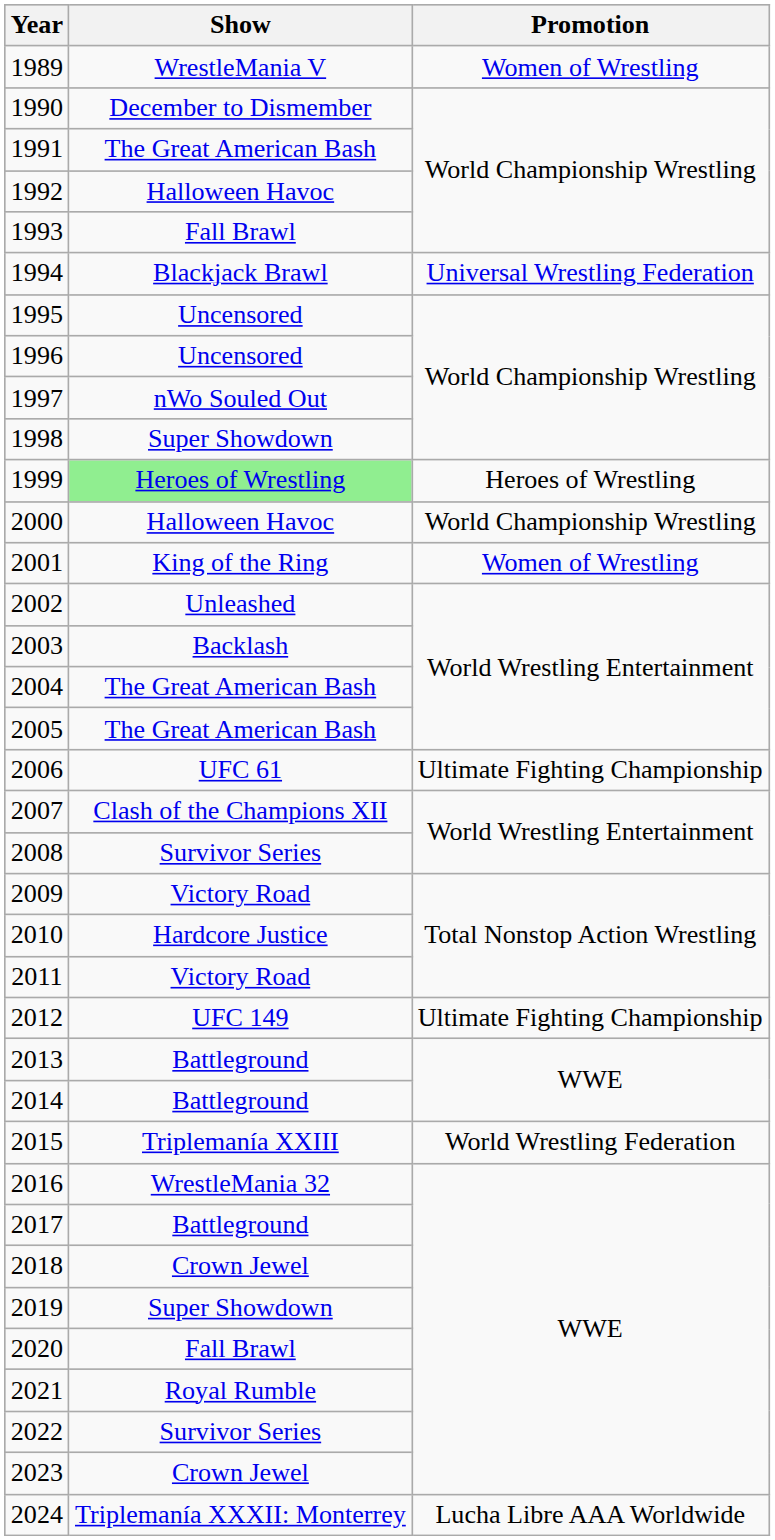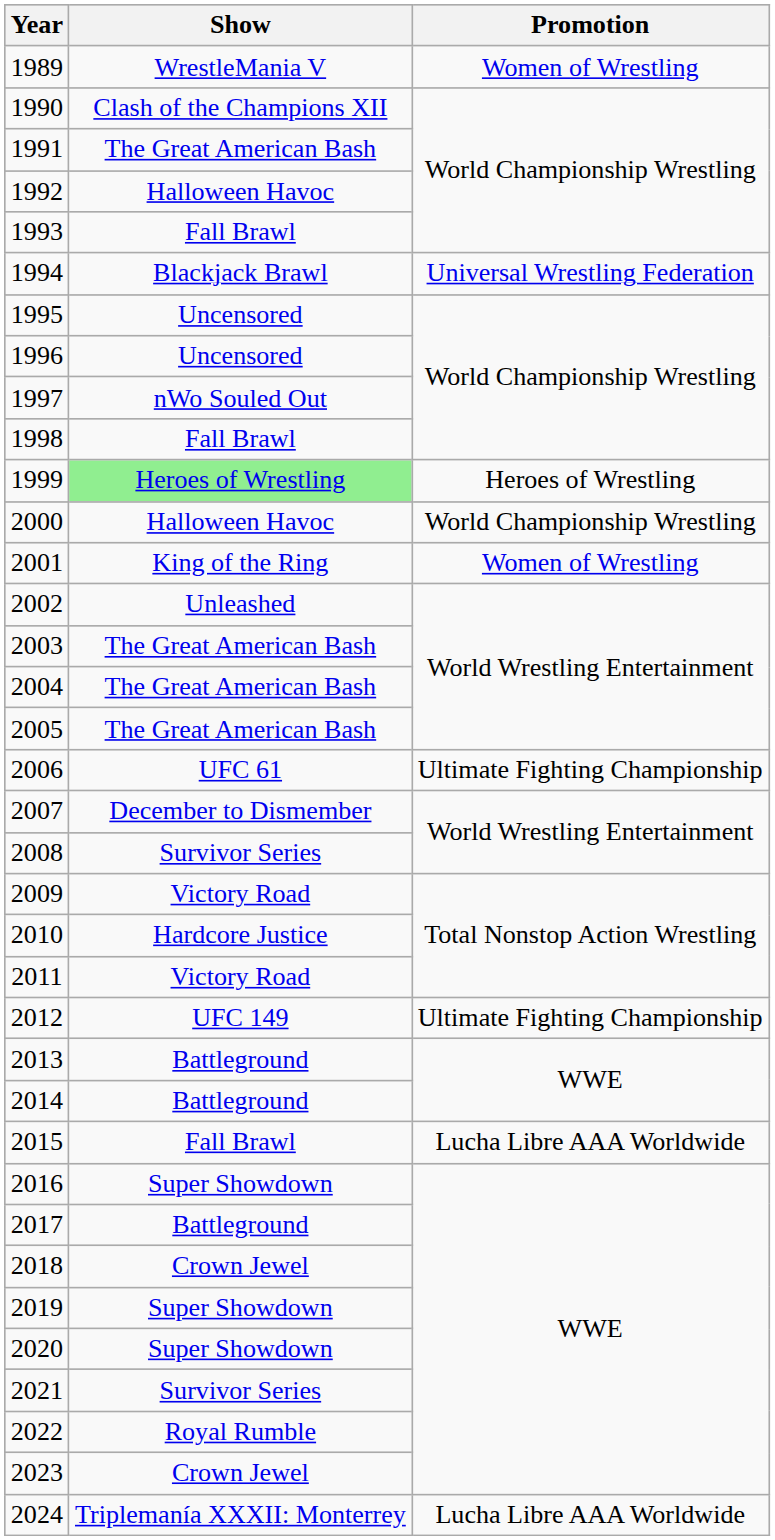1990 | Show: December to Dismember -> Clash of the Champions XII
1998 | Show: Super Showdown -> Fall Brawl
2003 | Show: Backlash -> The Great American Bash
2007 | Show: Clash of the Champions XII -> December to Dismember
2015 | Show: Triplemanía XXIII -> Fall Brawl
2015 | Promotion: World Wrestling Federation -> Lucha Libre AAA Worldwide
2016 | Show: WrestleMania 32 -> Super Showdown
2020 | Show: Fall Brawl -> Super Showdown
2021 | Show: Royal Rumble -> Survivor Series
2022 | Show: Survivor Series -> Royal Rumble
